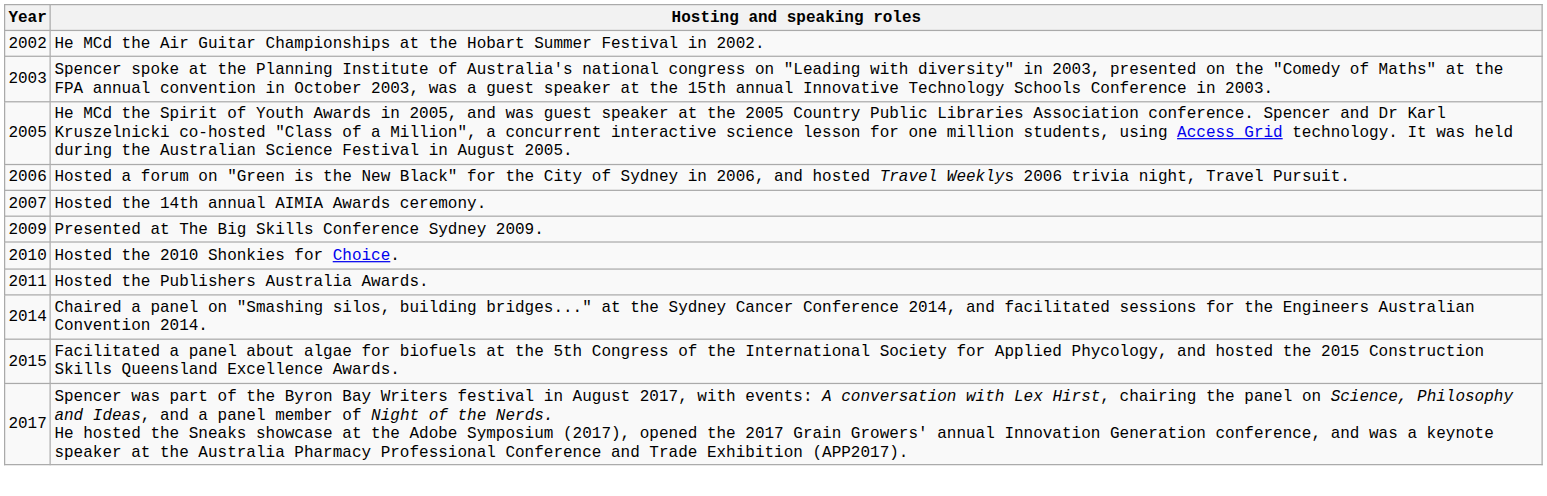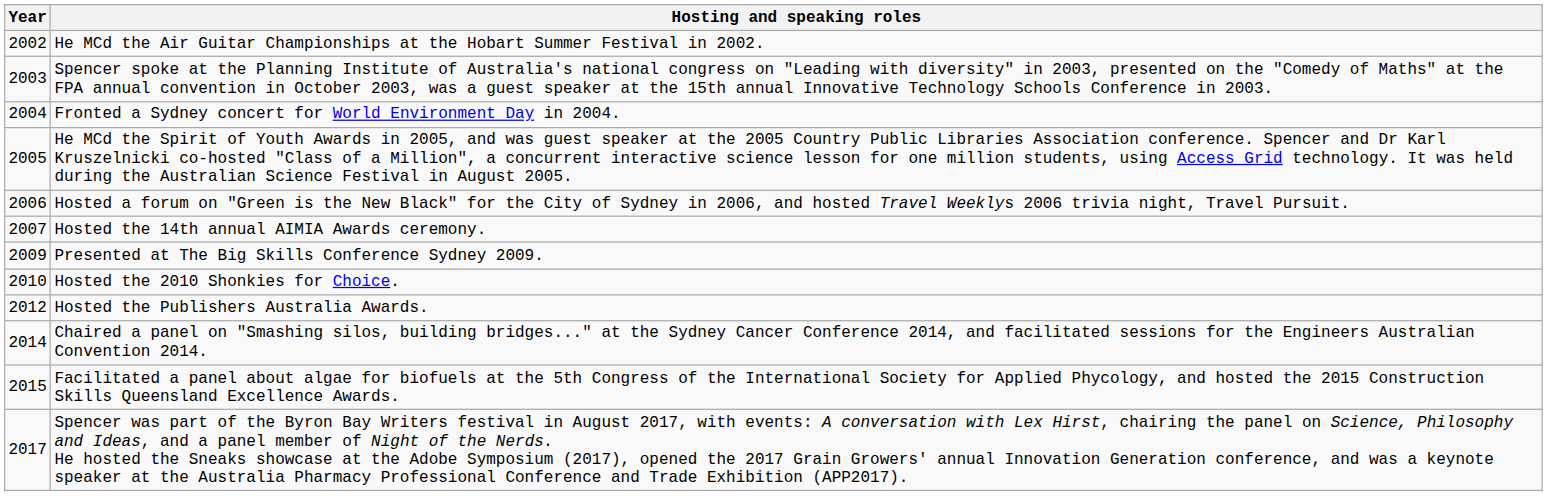+ row: 2004 | Fronted a Sydney concert for World Environment Day in 2004.
Hosted the Publishers Australia Awards. | Year: 2011 -> 2012
